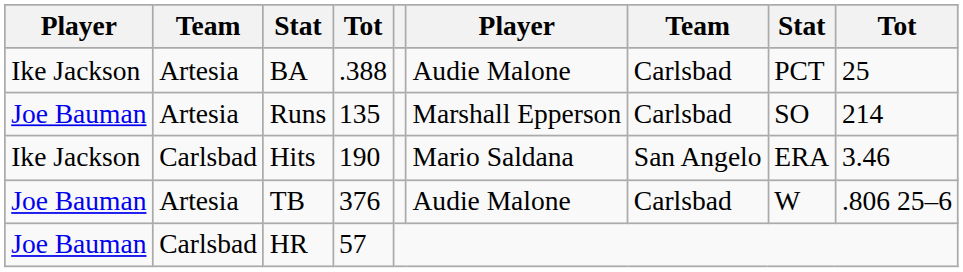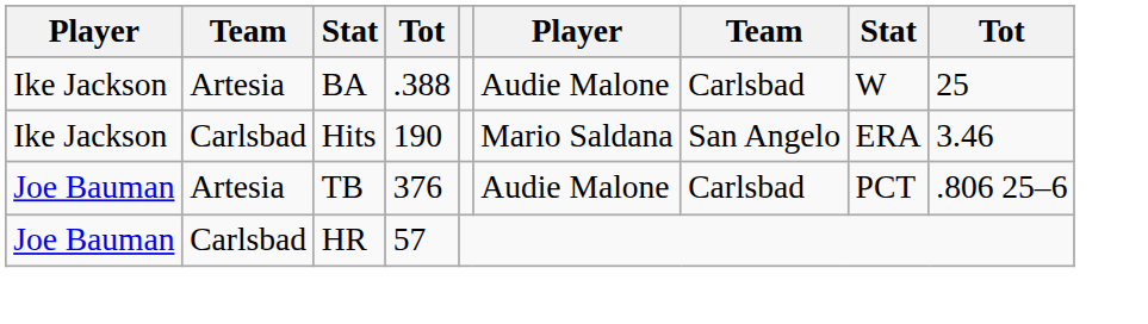BA | column 8: PCT -> W
- row: Joe Bauman | Artesia | Runs | 135 | Marshall Epperson | Carlsbad | SO | 214
TB | column 8: W -> PCT
